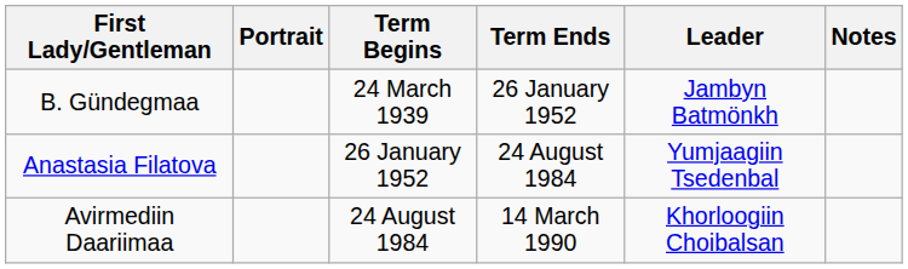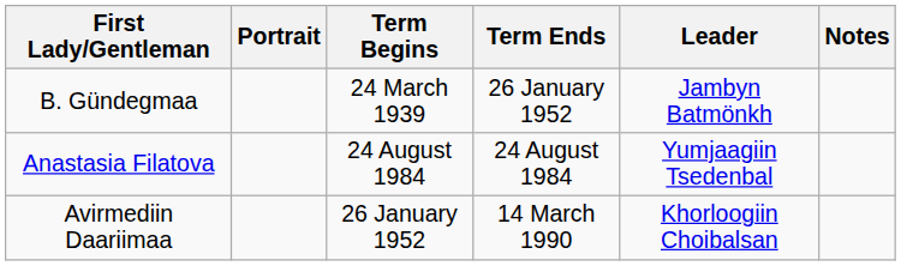Anastasia Filatova | Term Begins: 26 January 1952 -> 24 August 1984
Avirmediin Daariimaa | Term Begins: 24 August 1984 -> 26 January 1952
